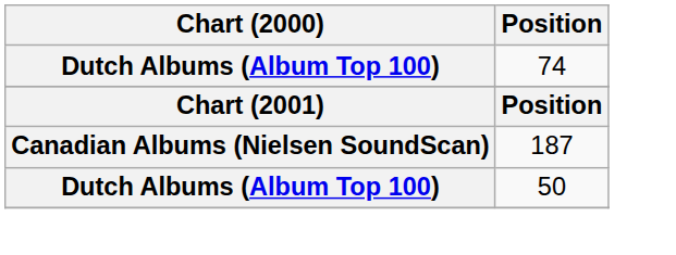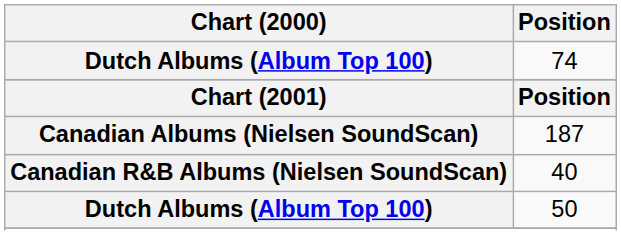+ row: Canadian R&B Albums (Nielsen SoundScan) | 40
